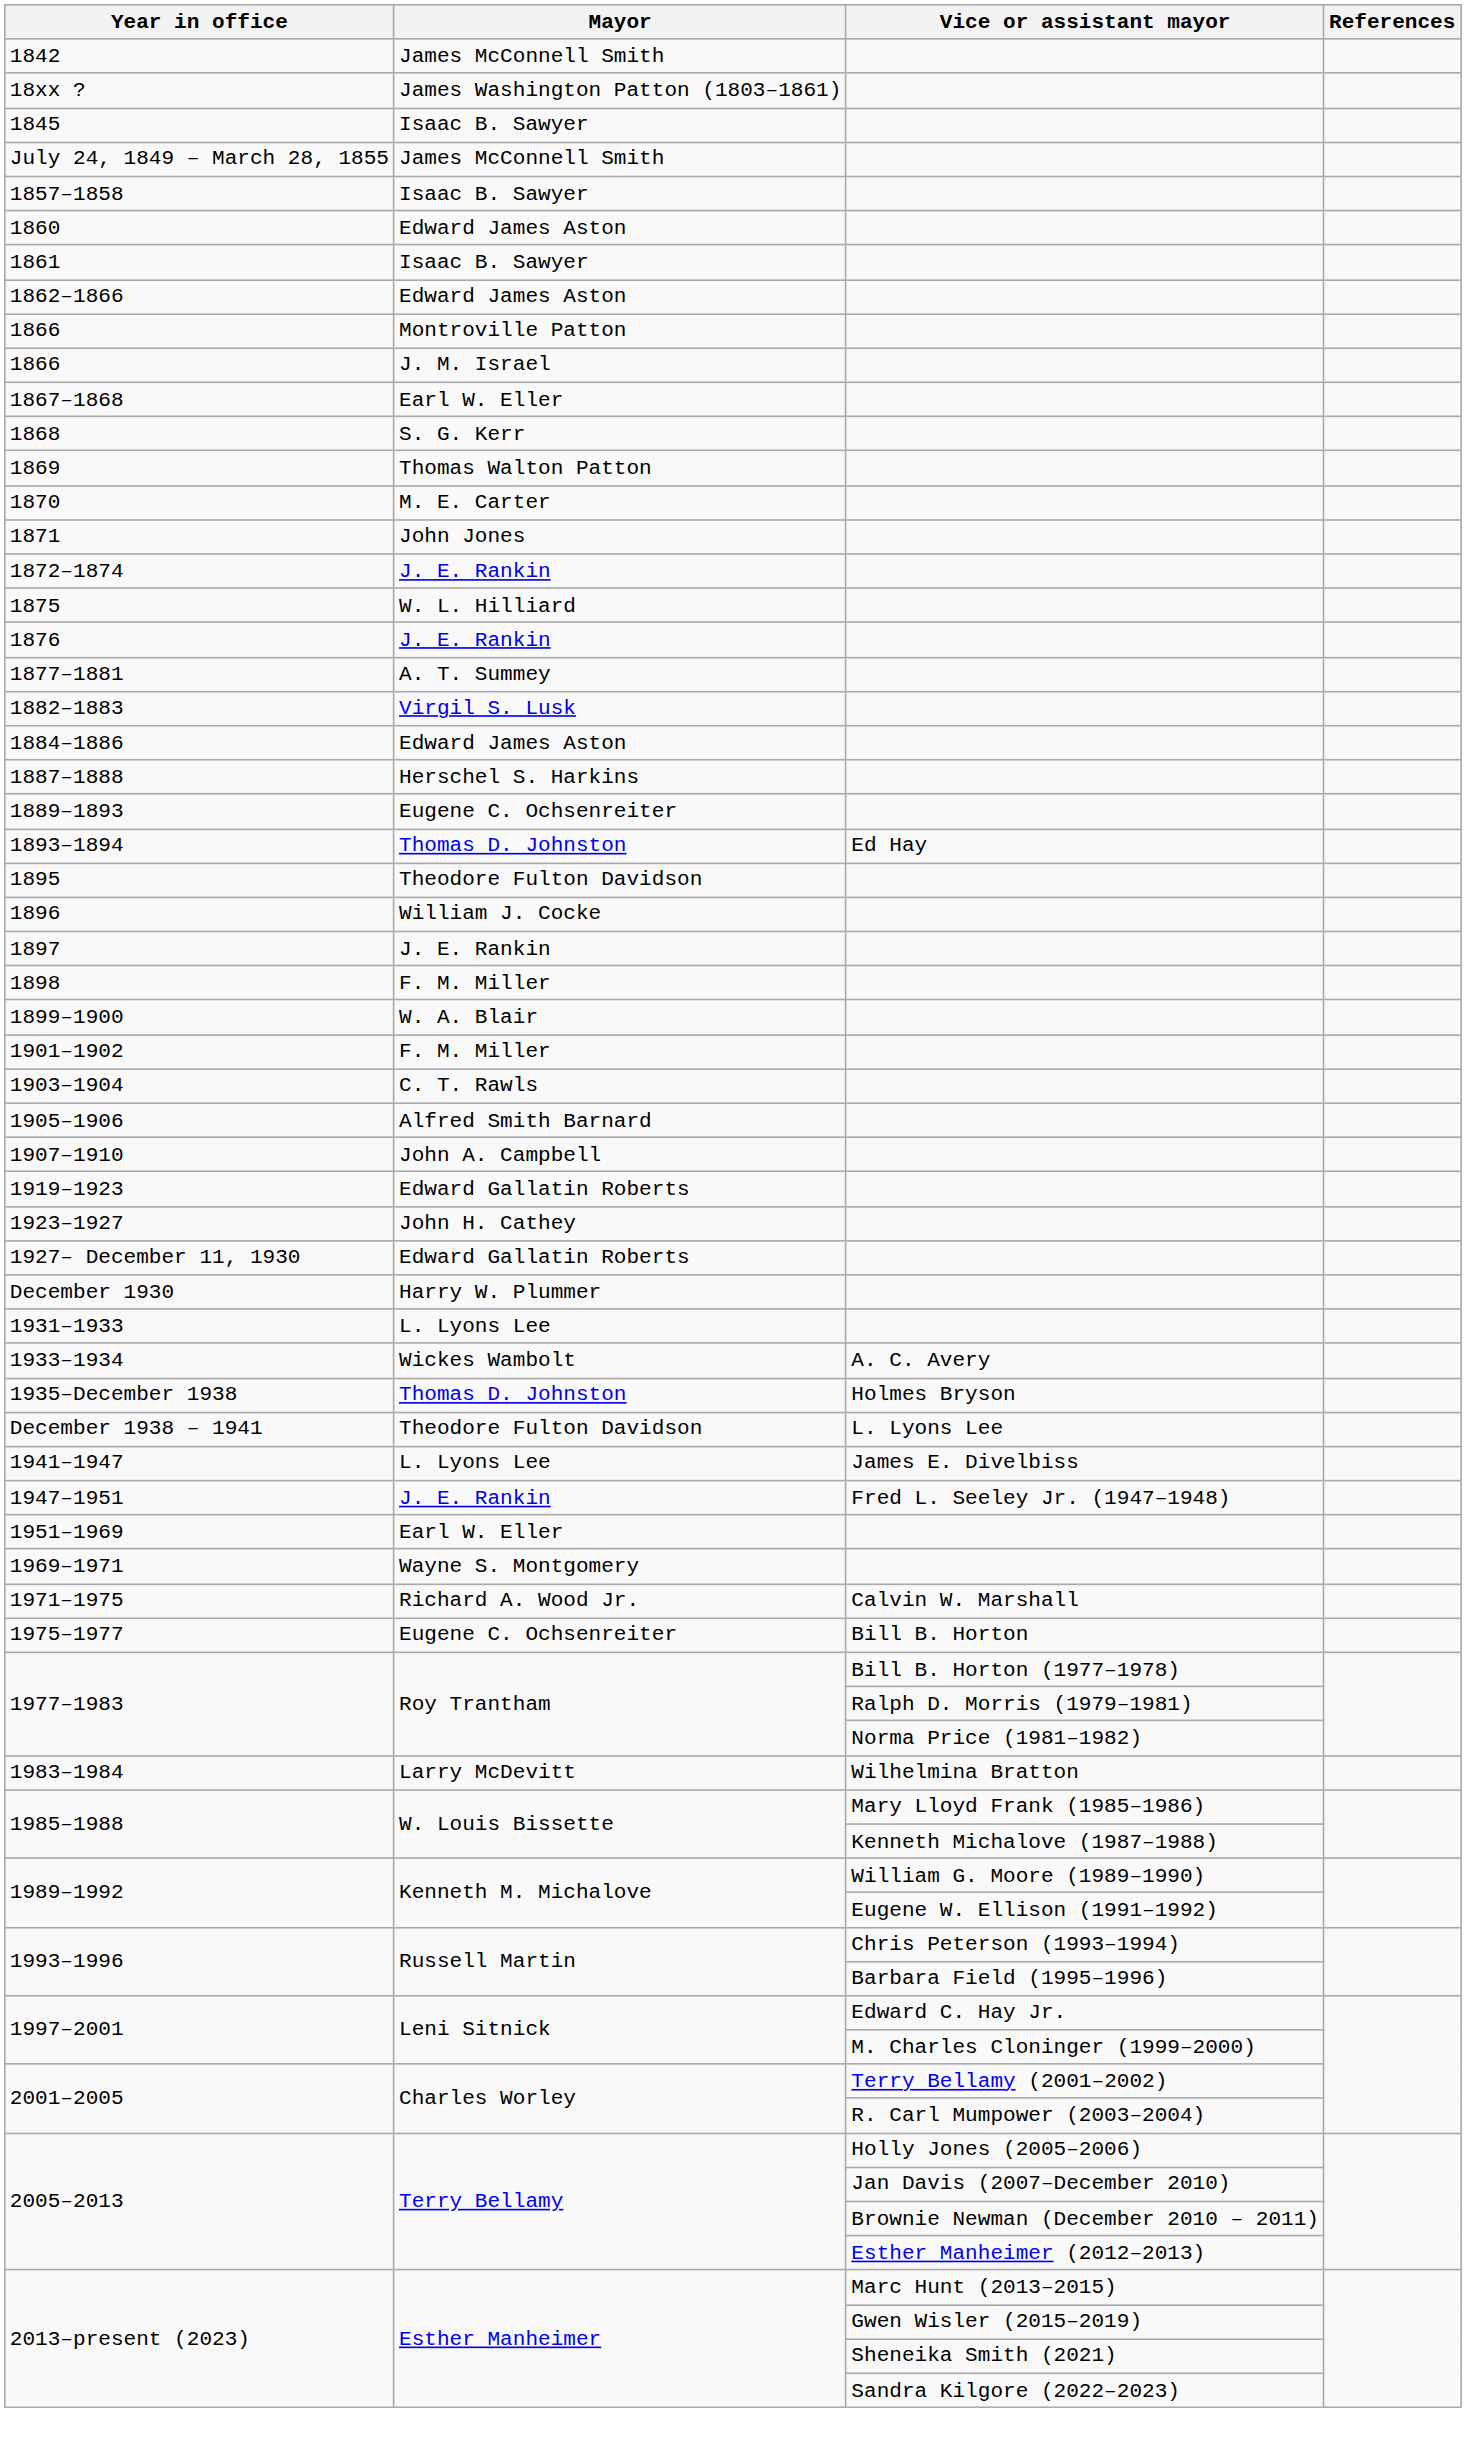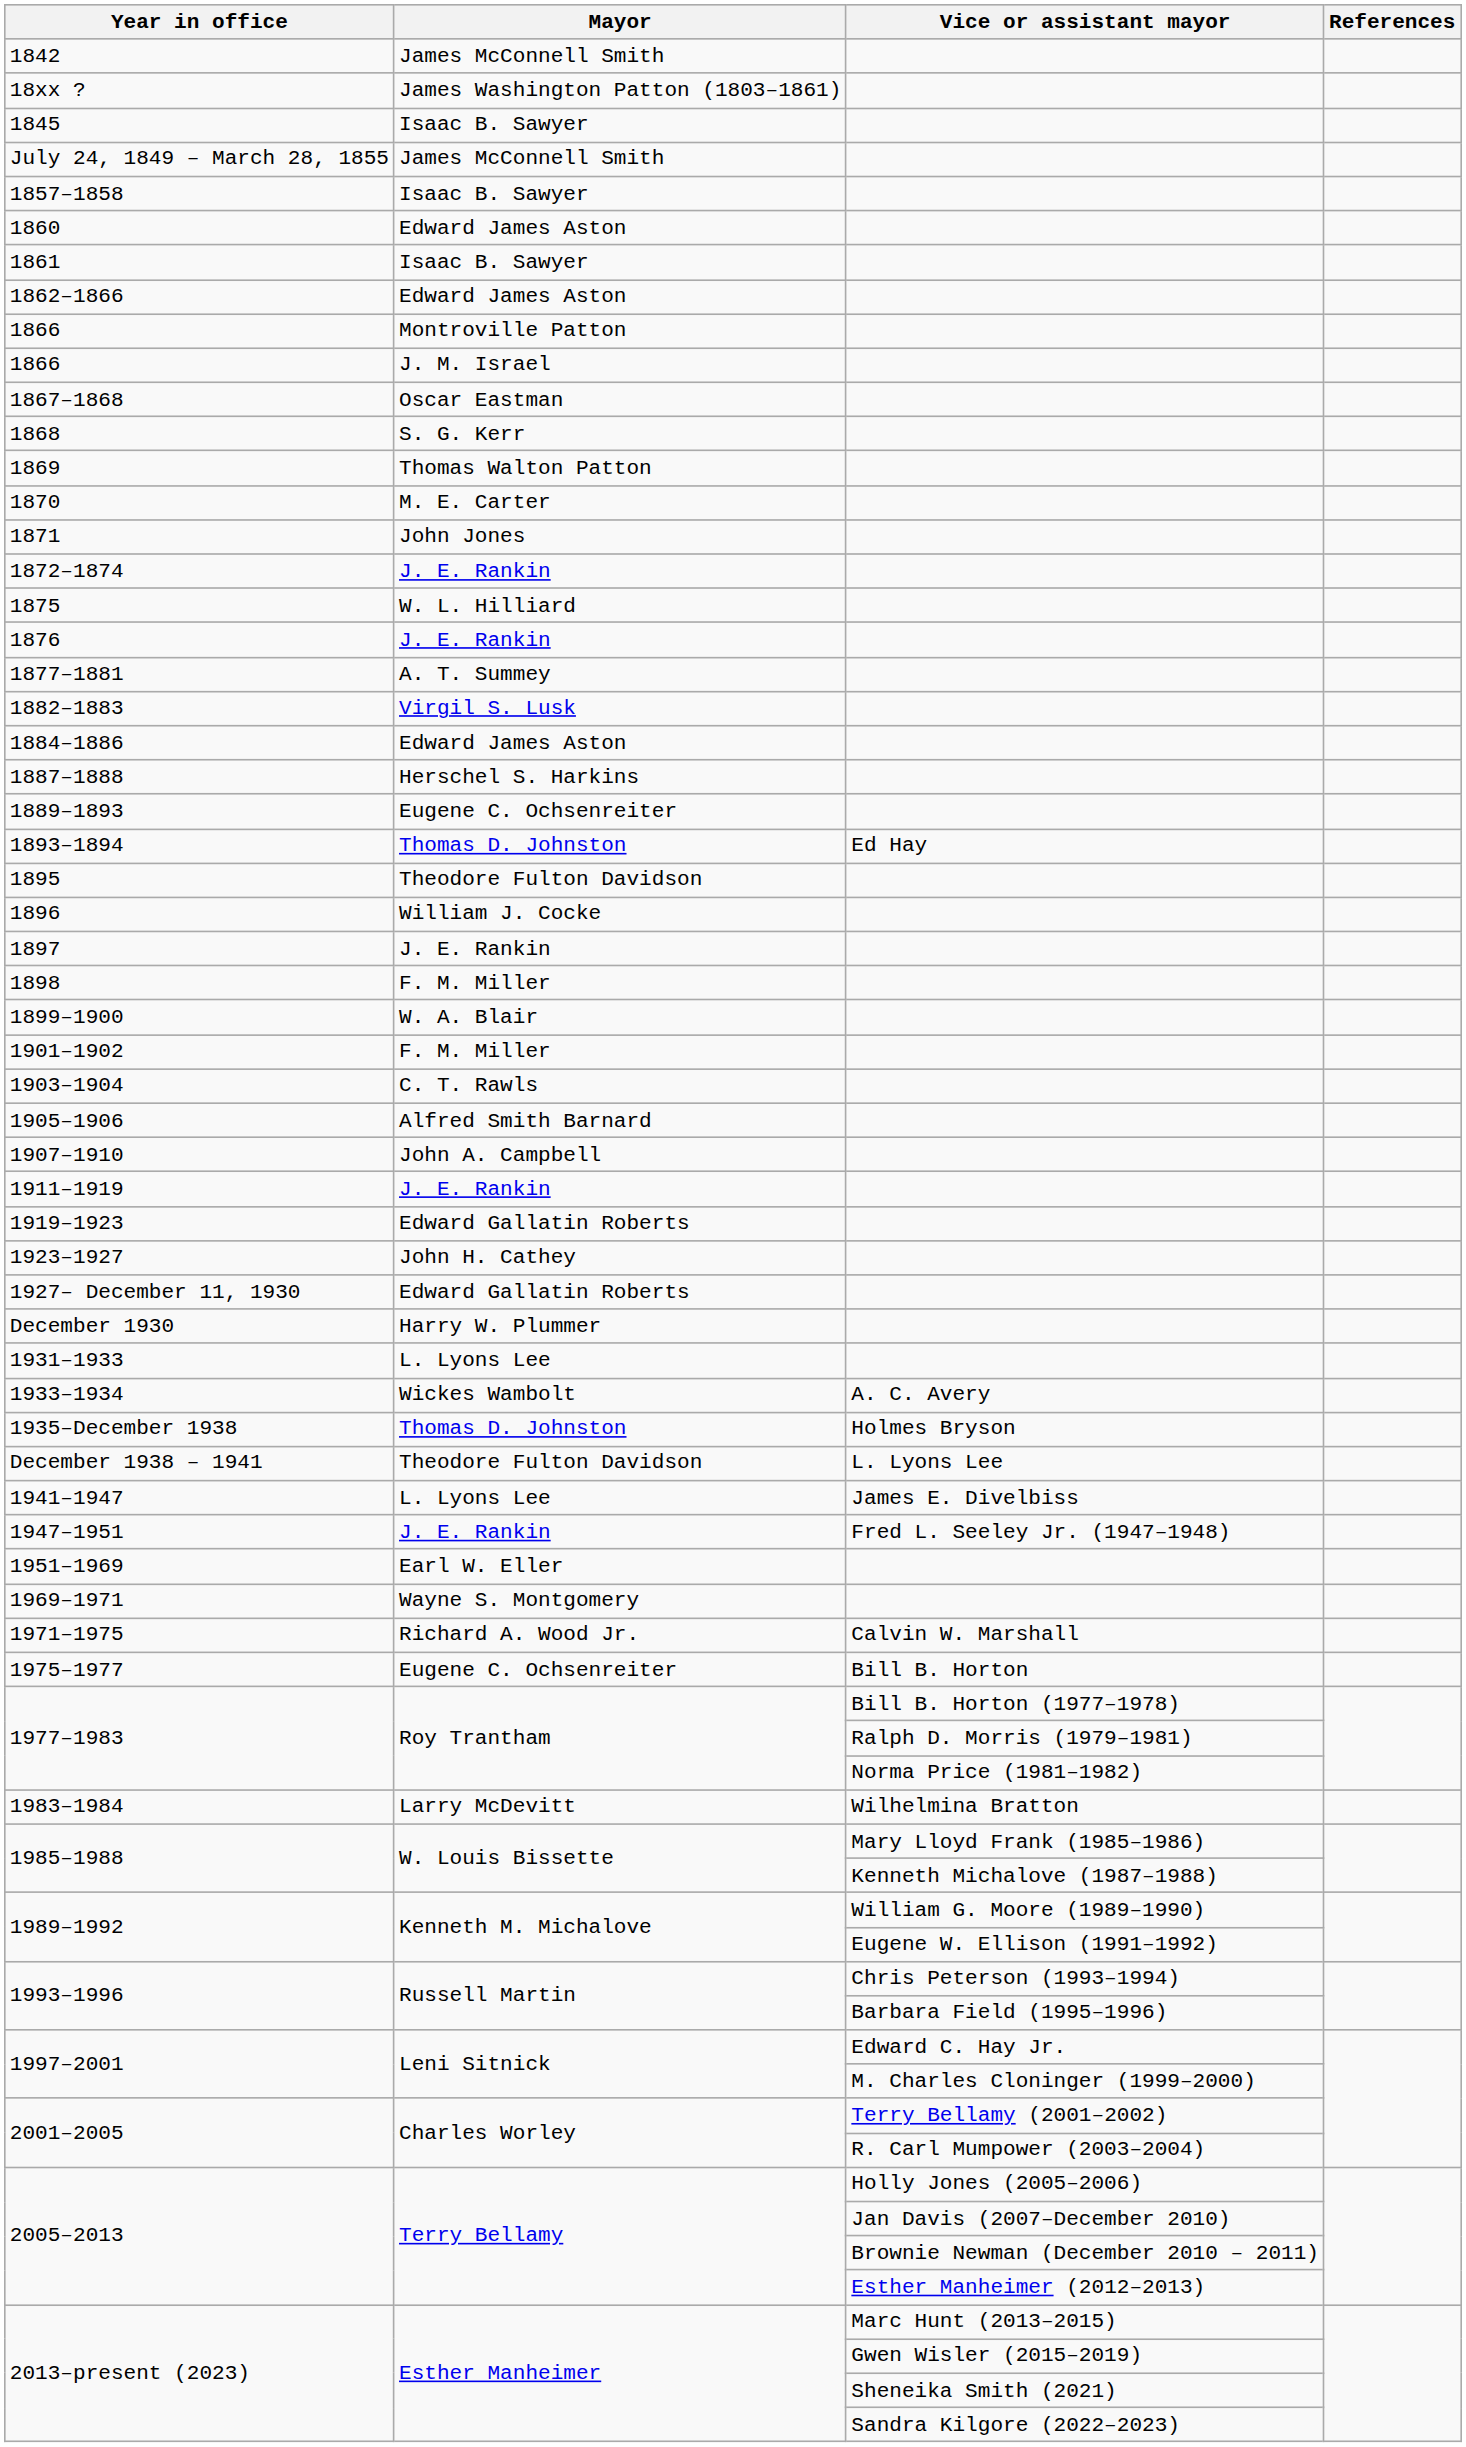1867–1868 | Mayor: Earl W. Eller -> Oscar Eastman
+ row: 1911–1919 | J. E. Rankin
